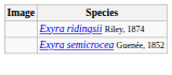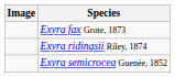+ row: Exyra fax Grote, 1873
